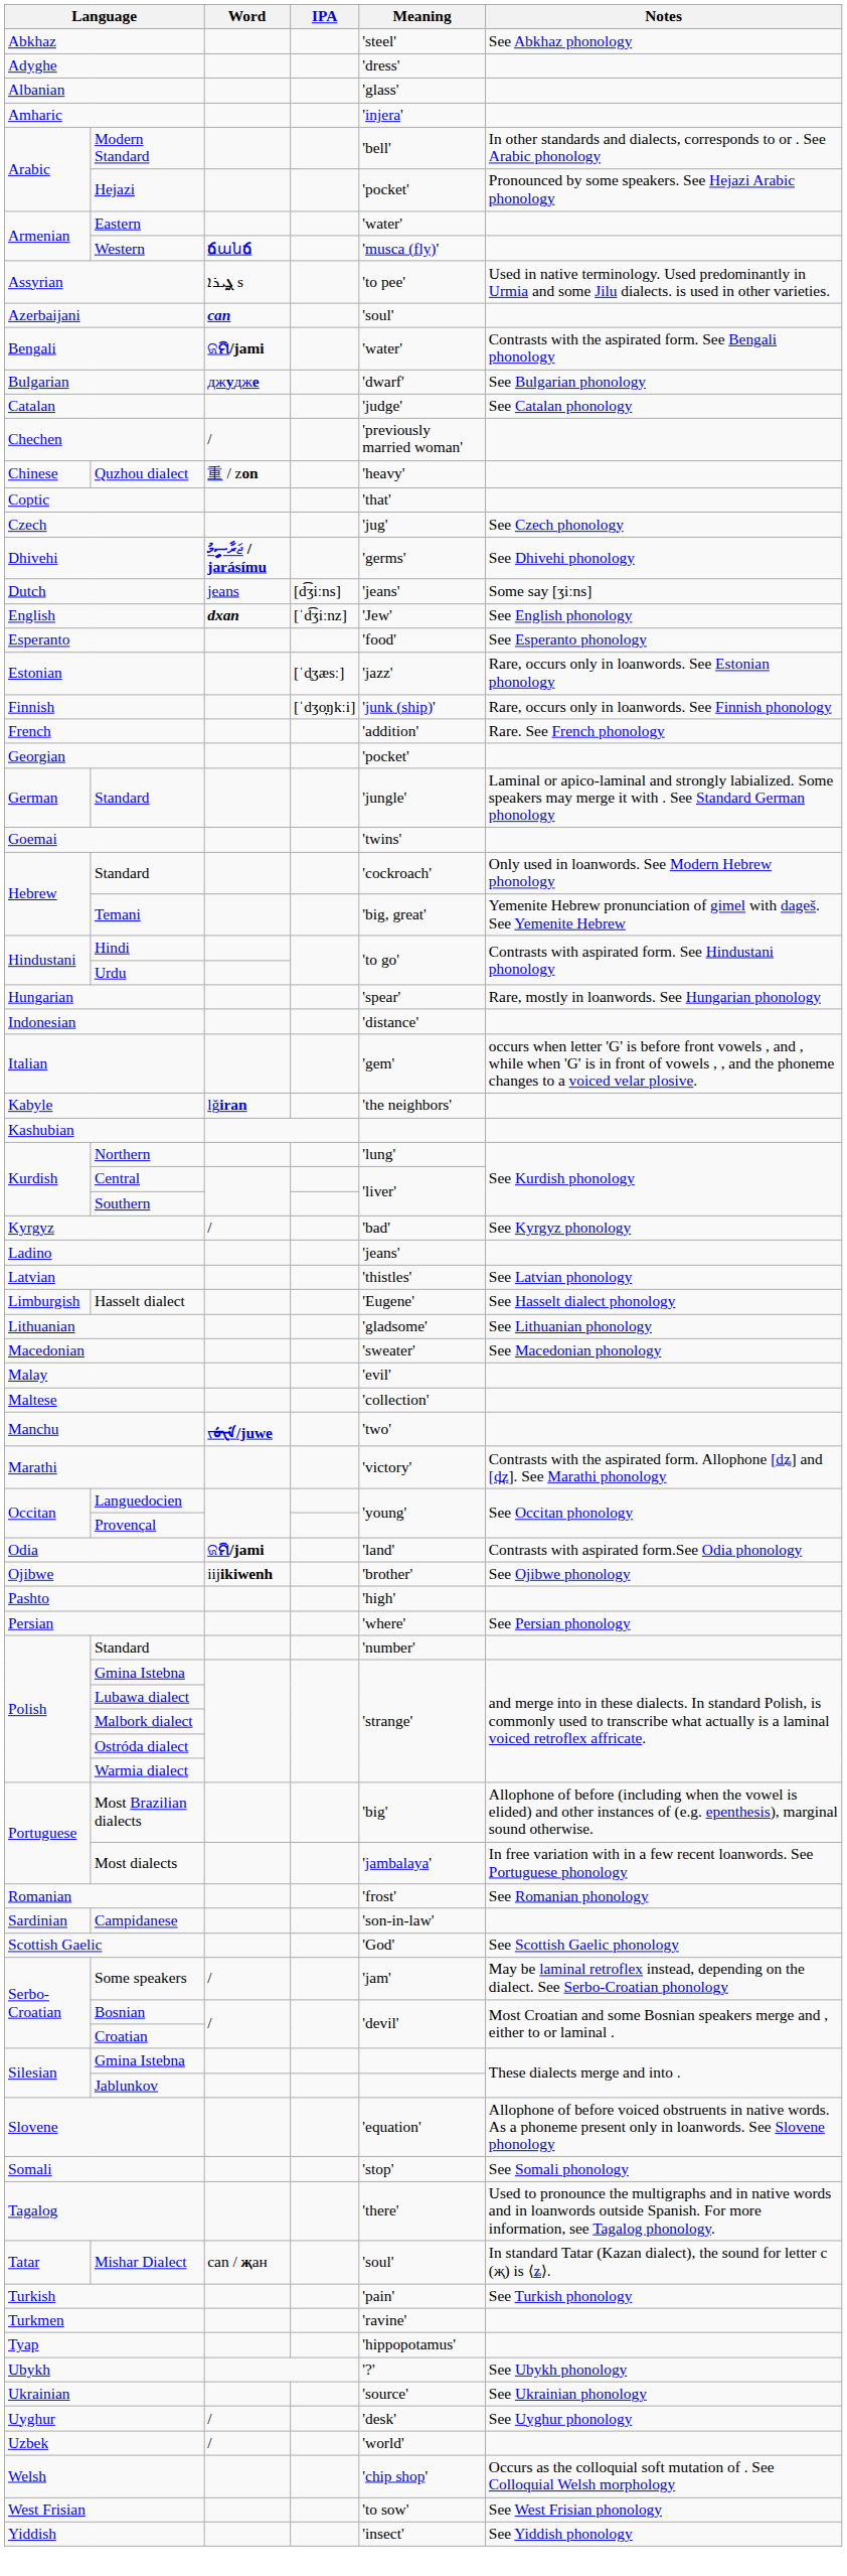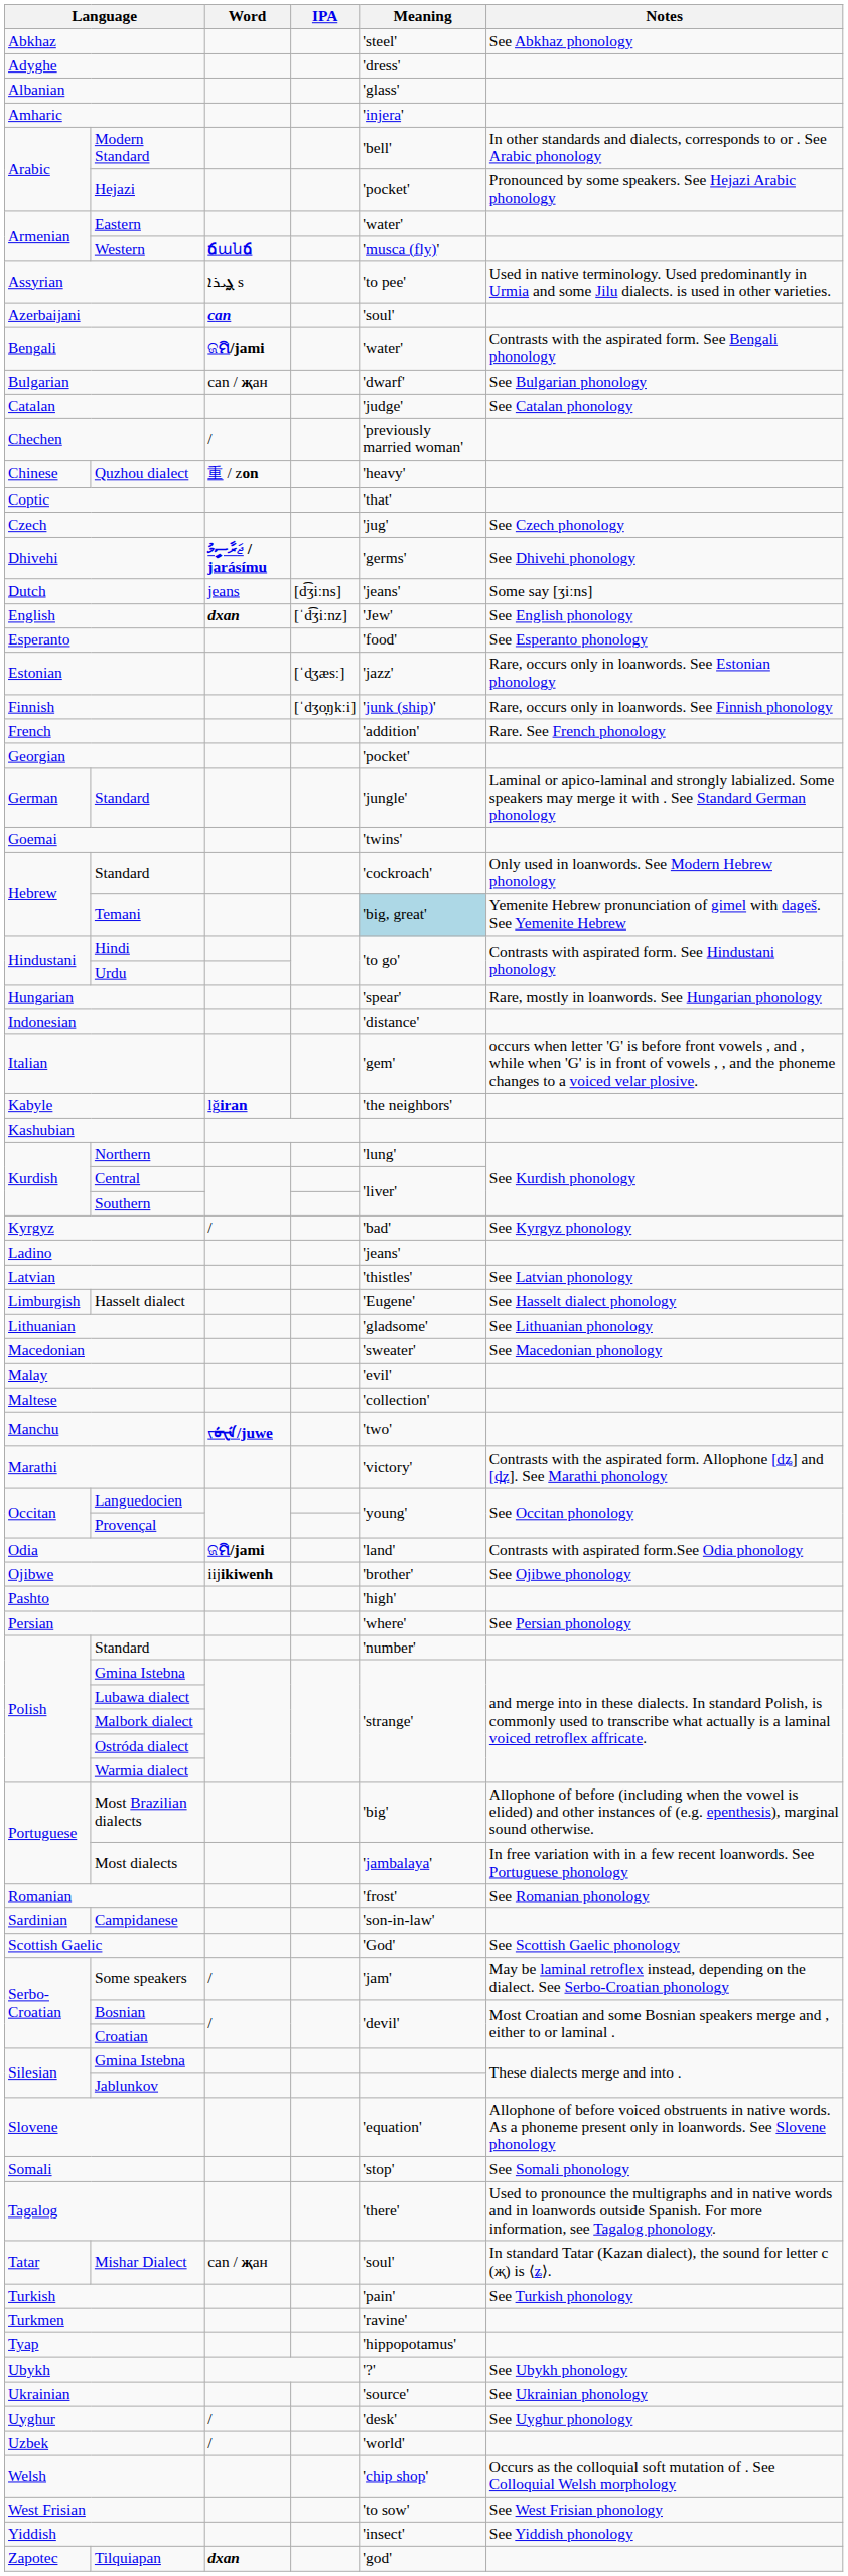Bulgarian | Word: джудже -> can / җан
Temani | Meaning: no background -> lightblue background
+ row: Zapotec | Tilquiapan | dxan | 'god'
